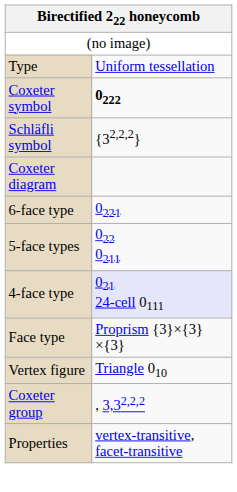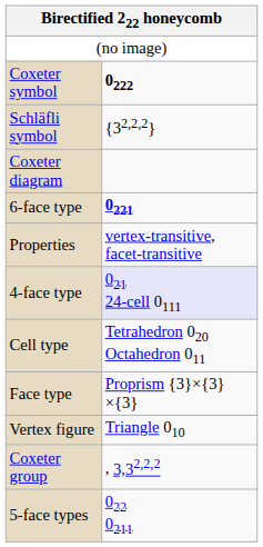- row: Type | Uniform tessellation
6-face type | column 2: normal -> bold
rows swapped: 5-face types <-> Properties
+ row: Cell type | Tetrahedron 020 Octahedron 011
